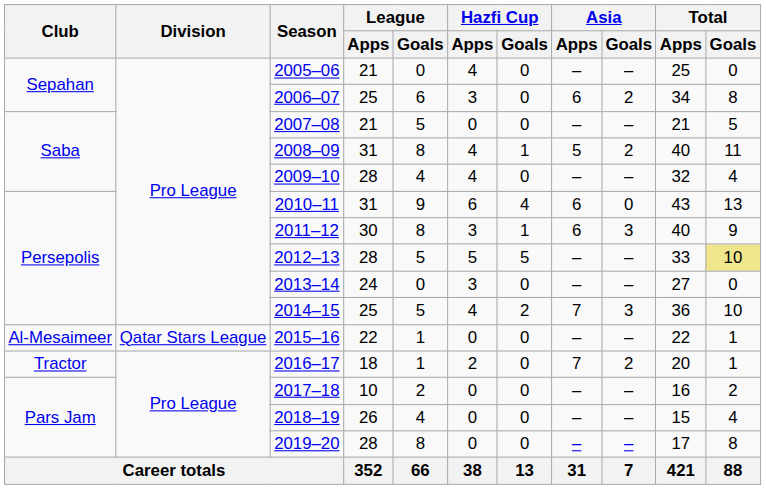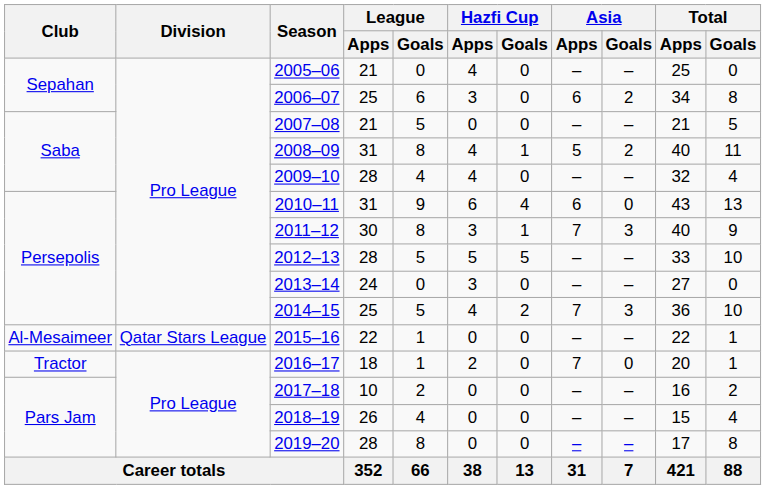2011–12 | Asia / Apps: 6 -> 7
2012–13 | Total / Goals: khaki background -> no background
2016–17 | Asia / Goals: 2 -> 0
